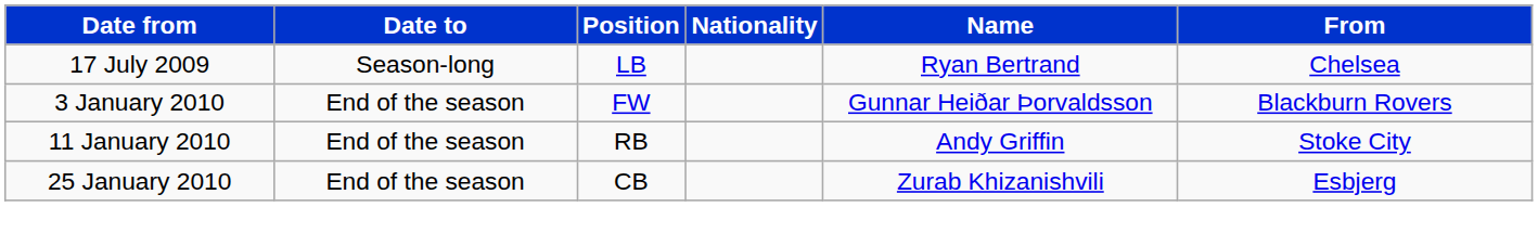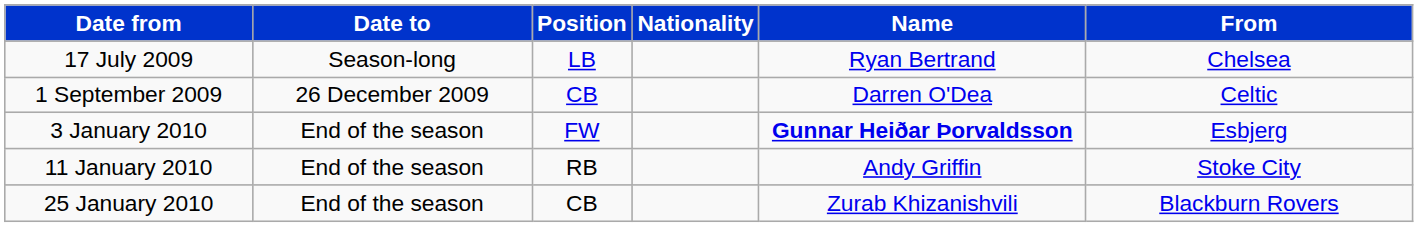+ row: 1 September 2009 | 26 December 2009 | CB | Darren O'Dea | Celtic
3 January 2010 | Name: normal -> bold
3 January 2010 | From: Blackburn Rovers -> Esbjerg
25 January 2010 | From: Esbjerg -> Blackburn Rovers
